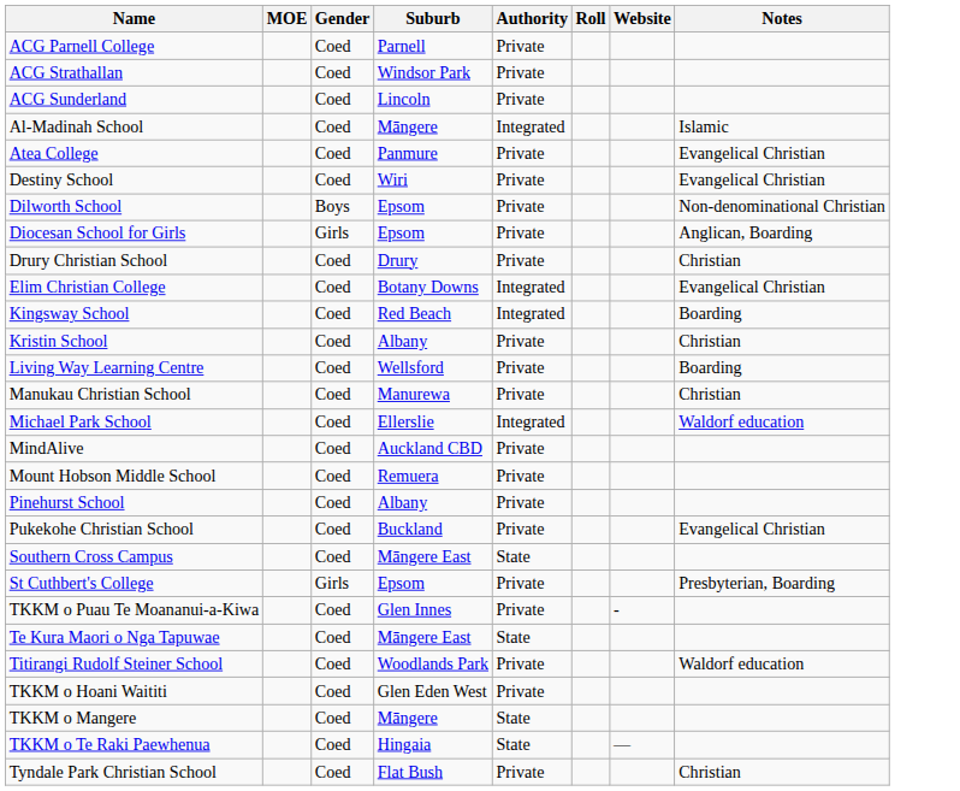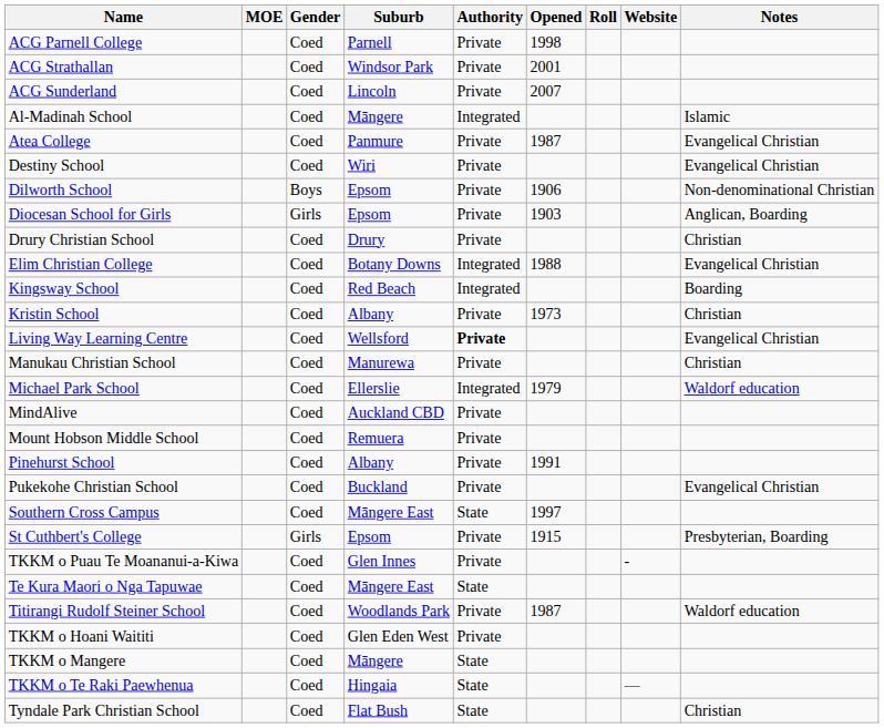+ column: Opened | 1998 | 2001 | 2007 | 1987 | 1906 | 1903 | 1988 | 1973 | 1979 | 1991 | 1997 | 1915 | 1987
Living Way Learning Centre | Authority: normal -> bold
Living Way Learning Centre | Notes: Boarding -> Evangelical Christian
Tyndale Park Christian School | Authority: Private -> State
